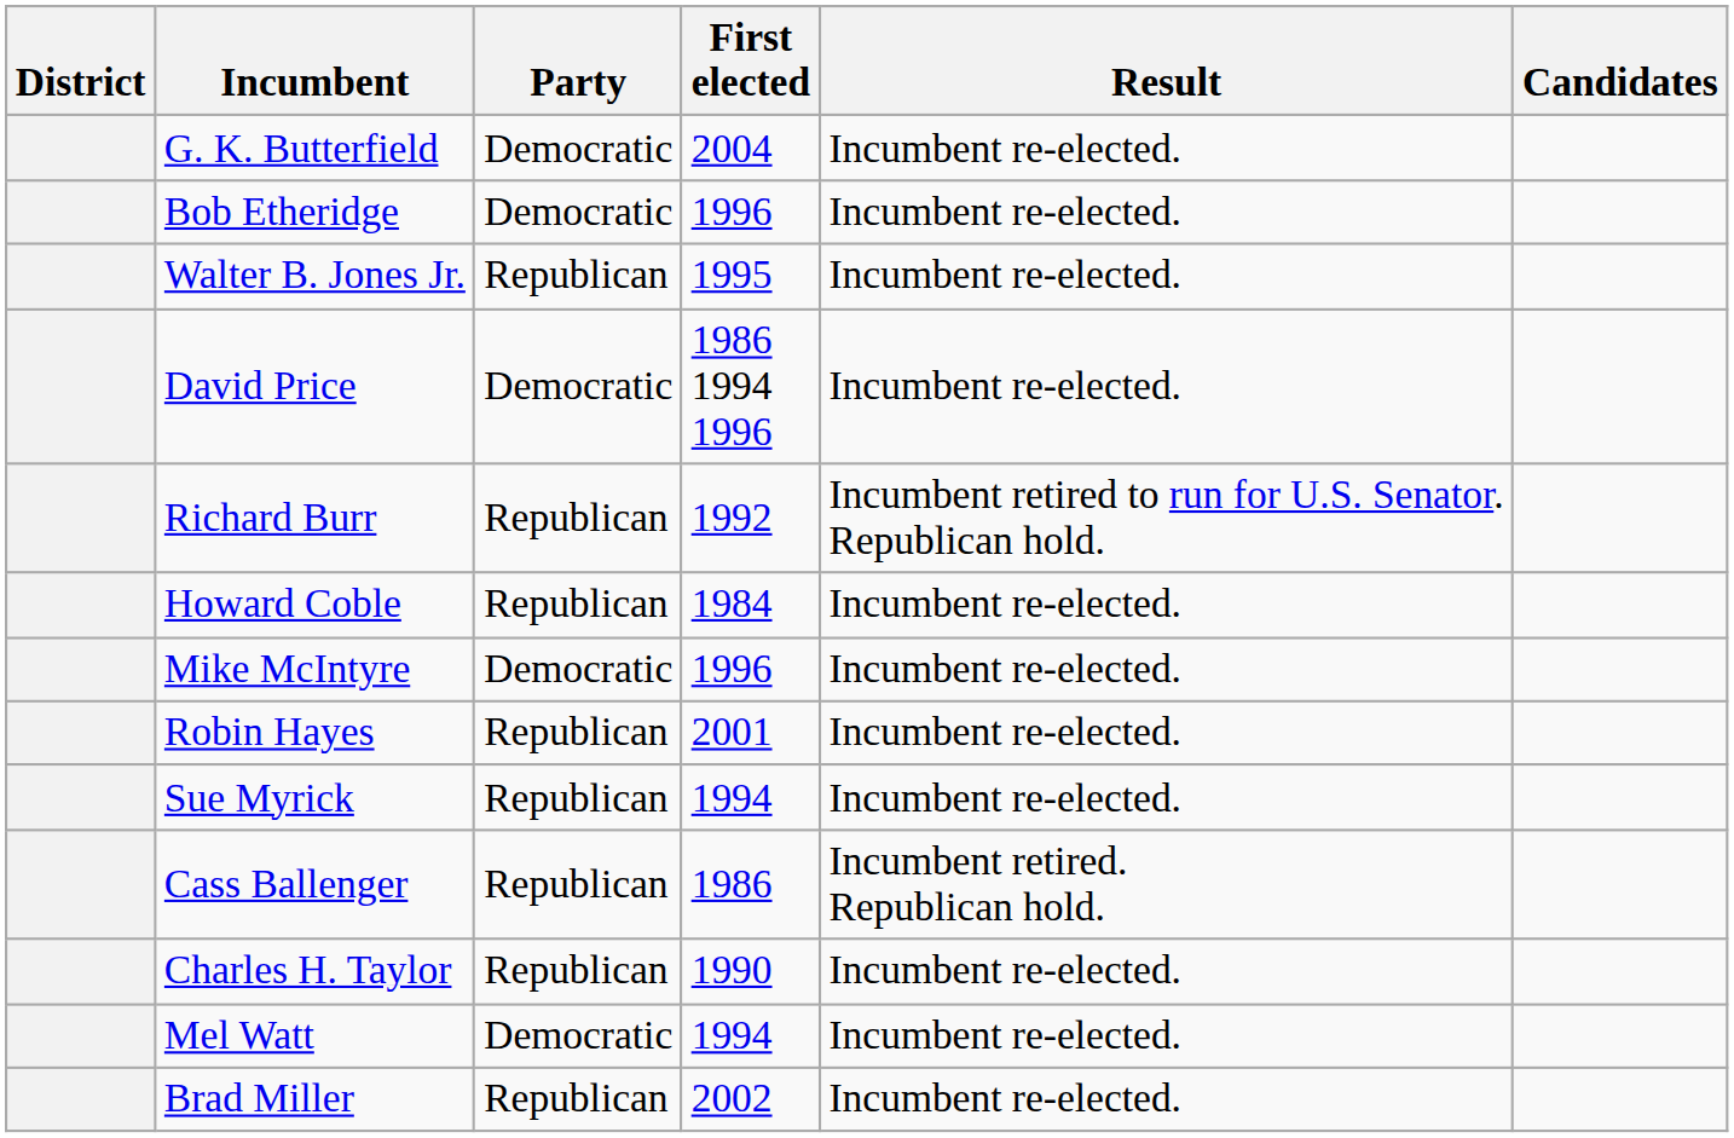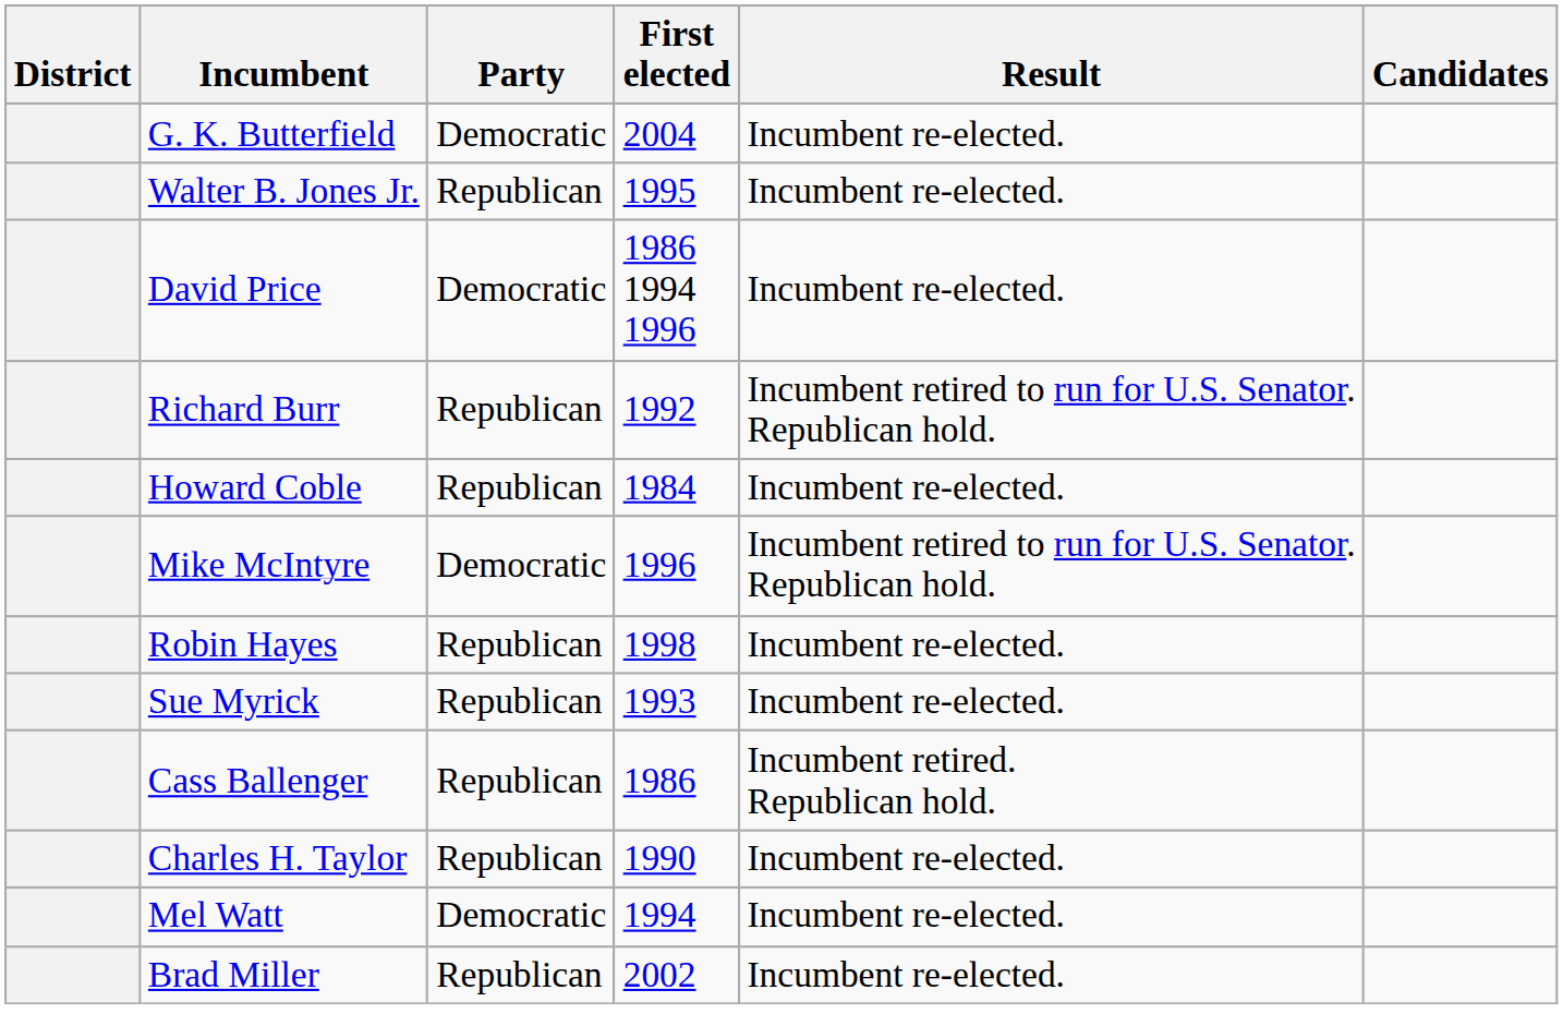- row: Bob Etheridge | Democratic | 1996 | Incumbent re-elected.
Mike McIntyre | Result: Incumbent re-elected. -> Incumbent retired to run for U.S. Senator. Republican hold.
Robin Hayes | First elected: 2001 -> 1998
Sue Myrick | First elected: 1994 -> 1993
